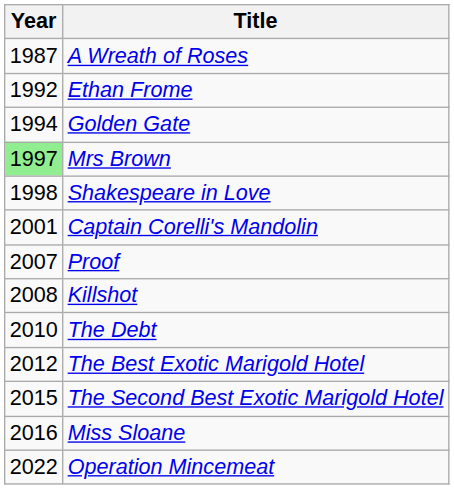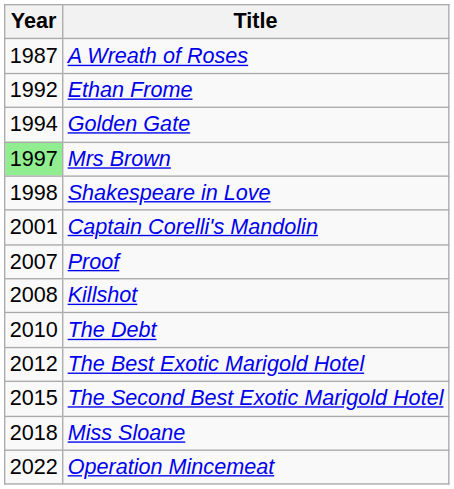Miss Sloane | Year: 2016 -> 2018
